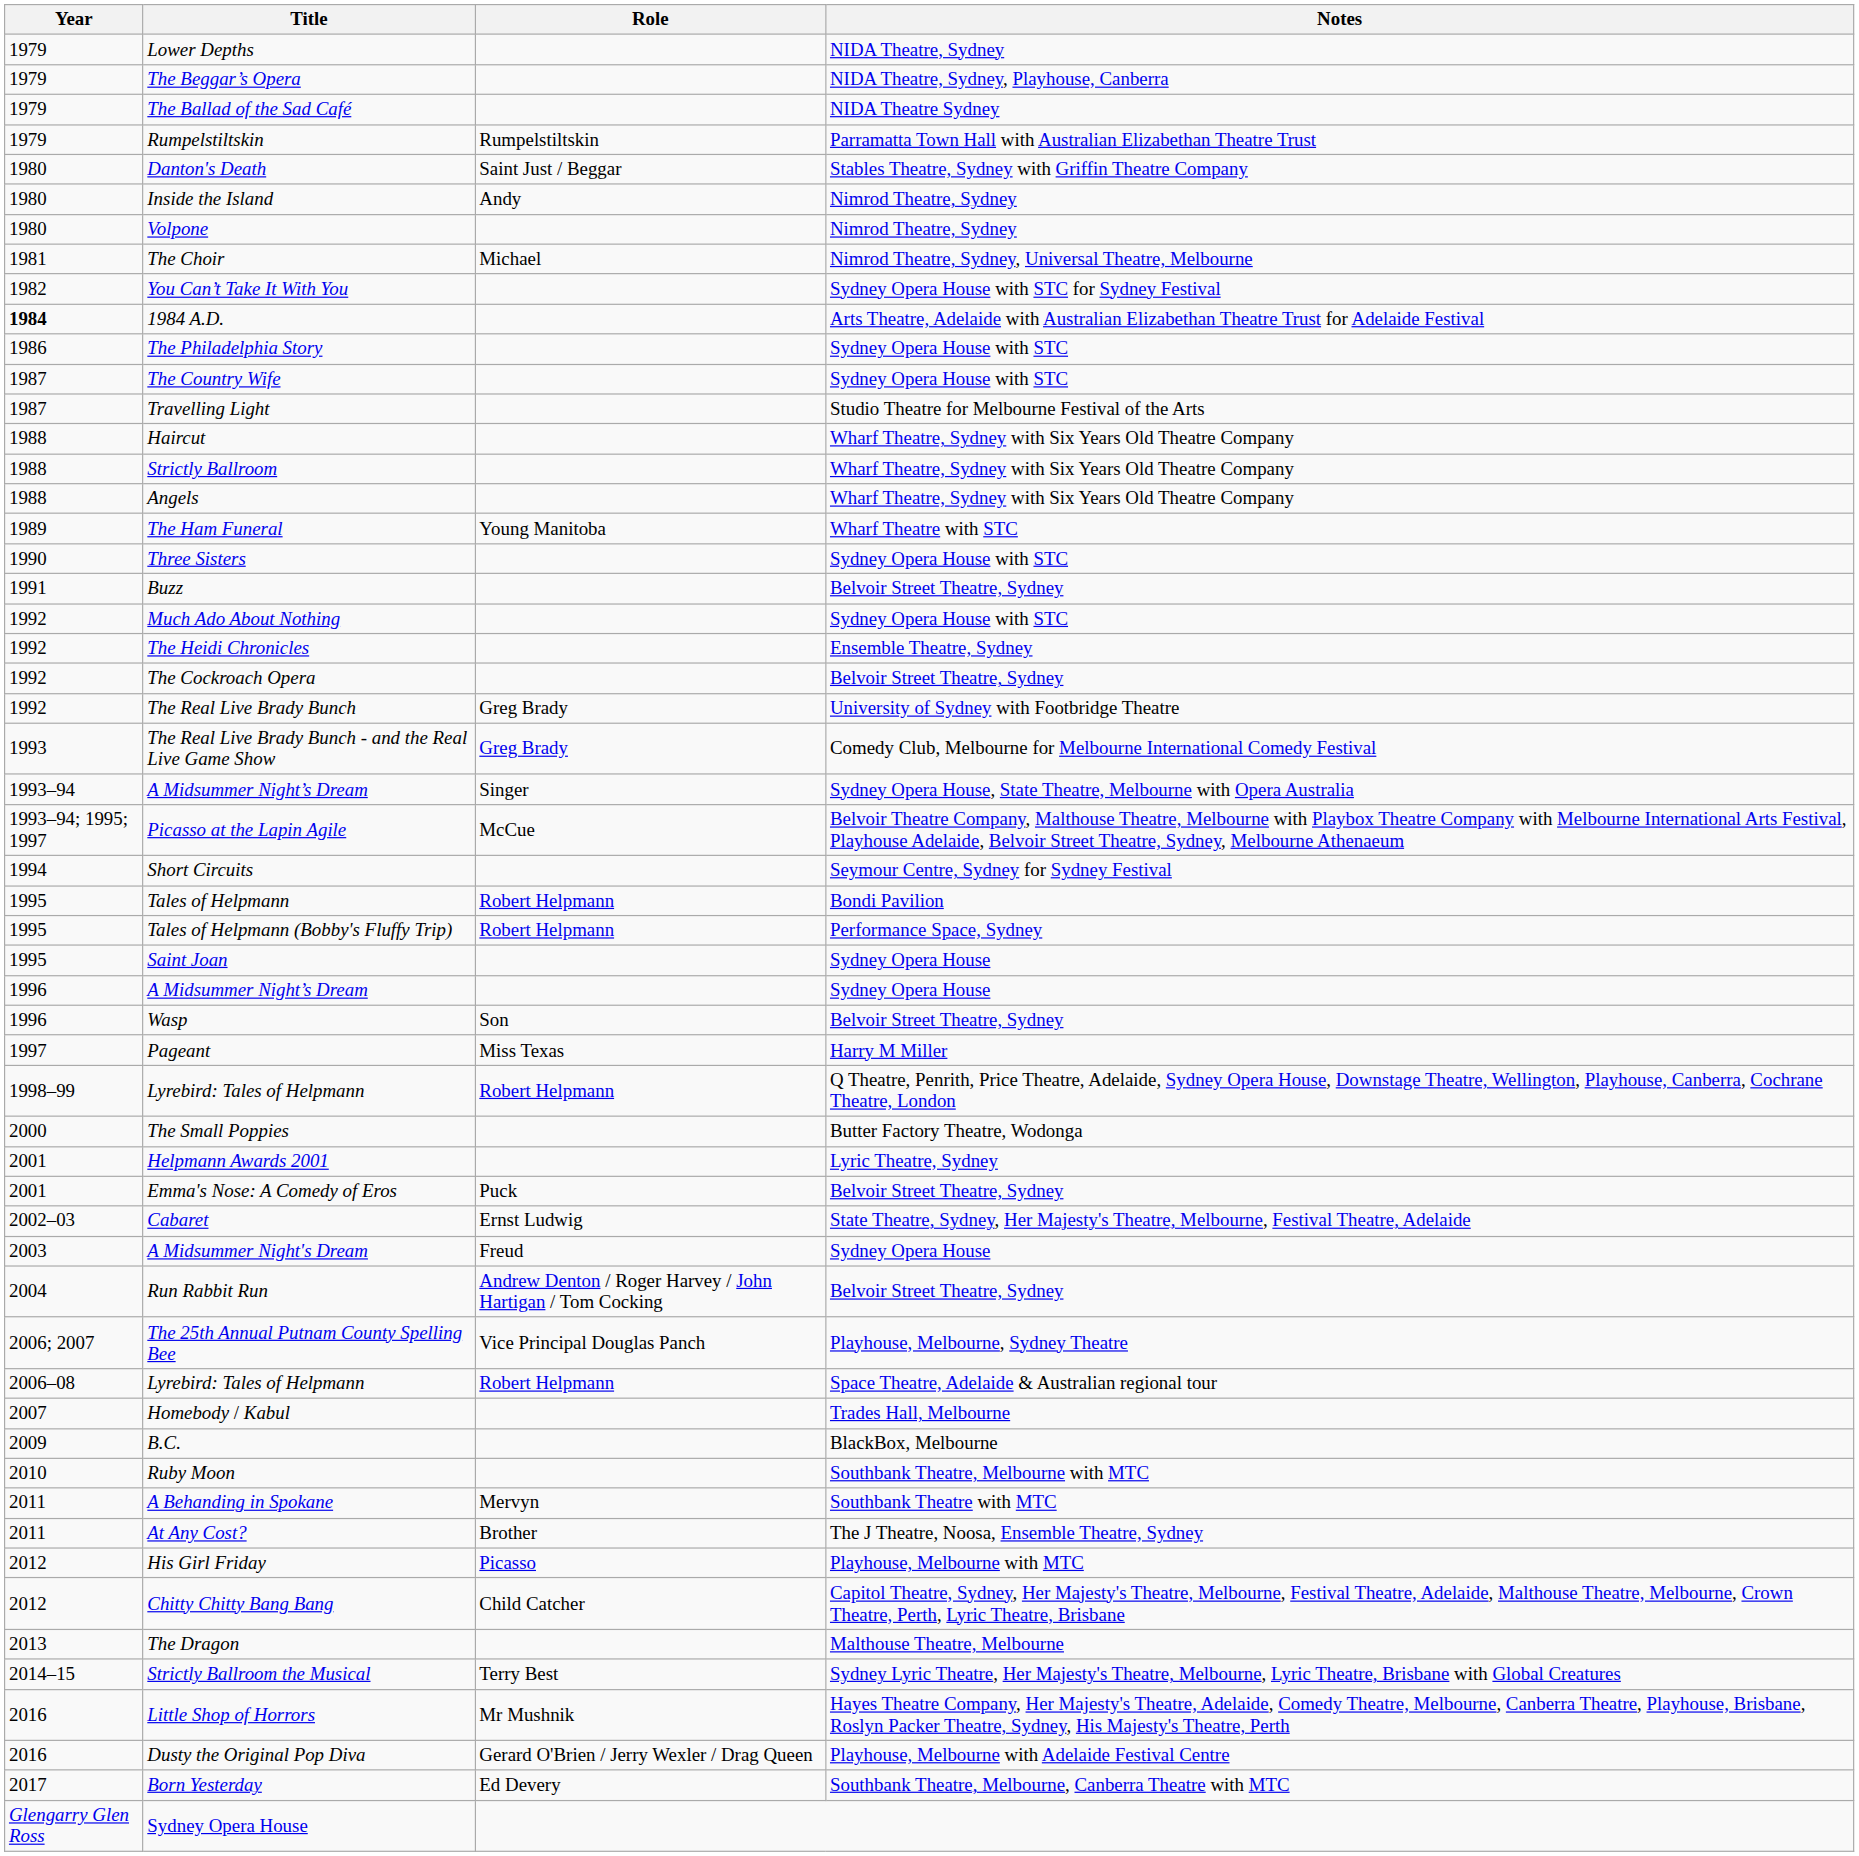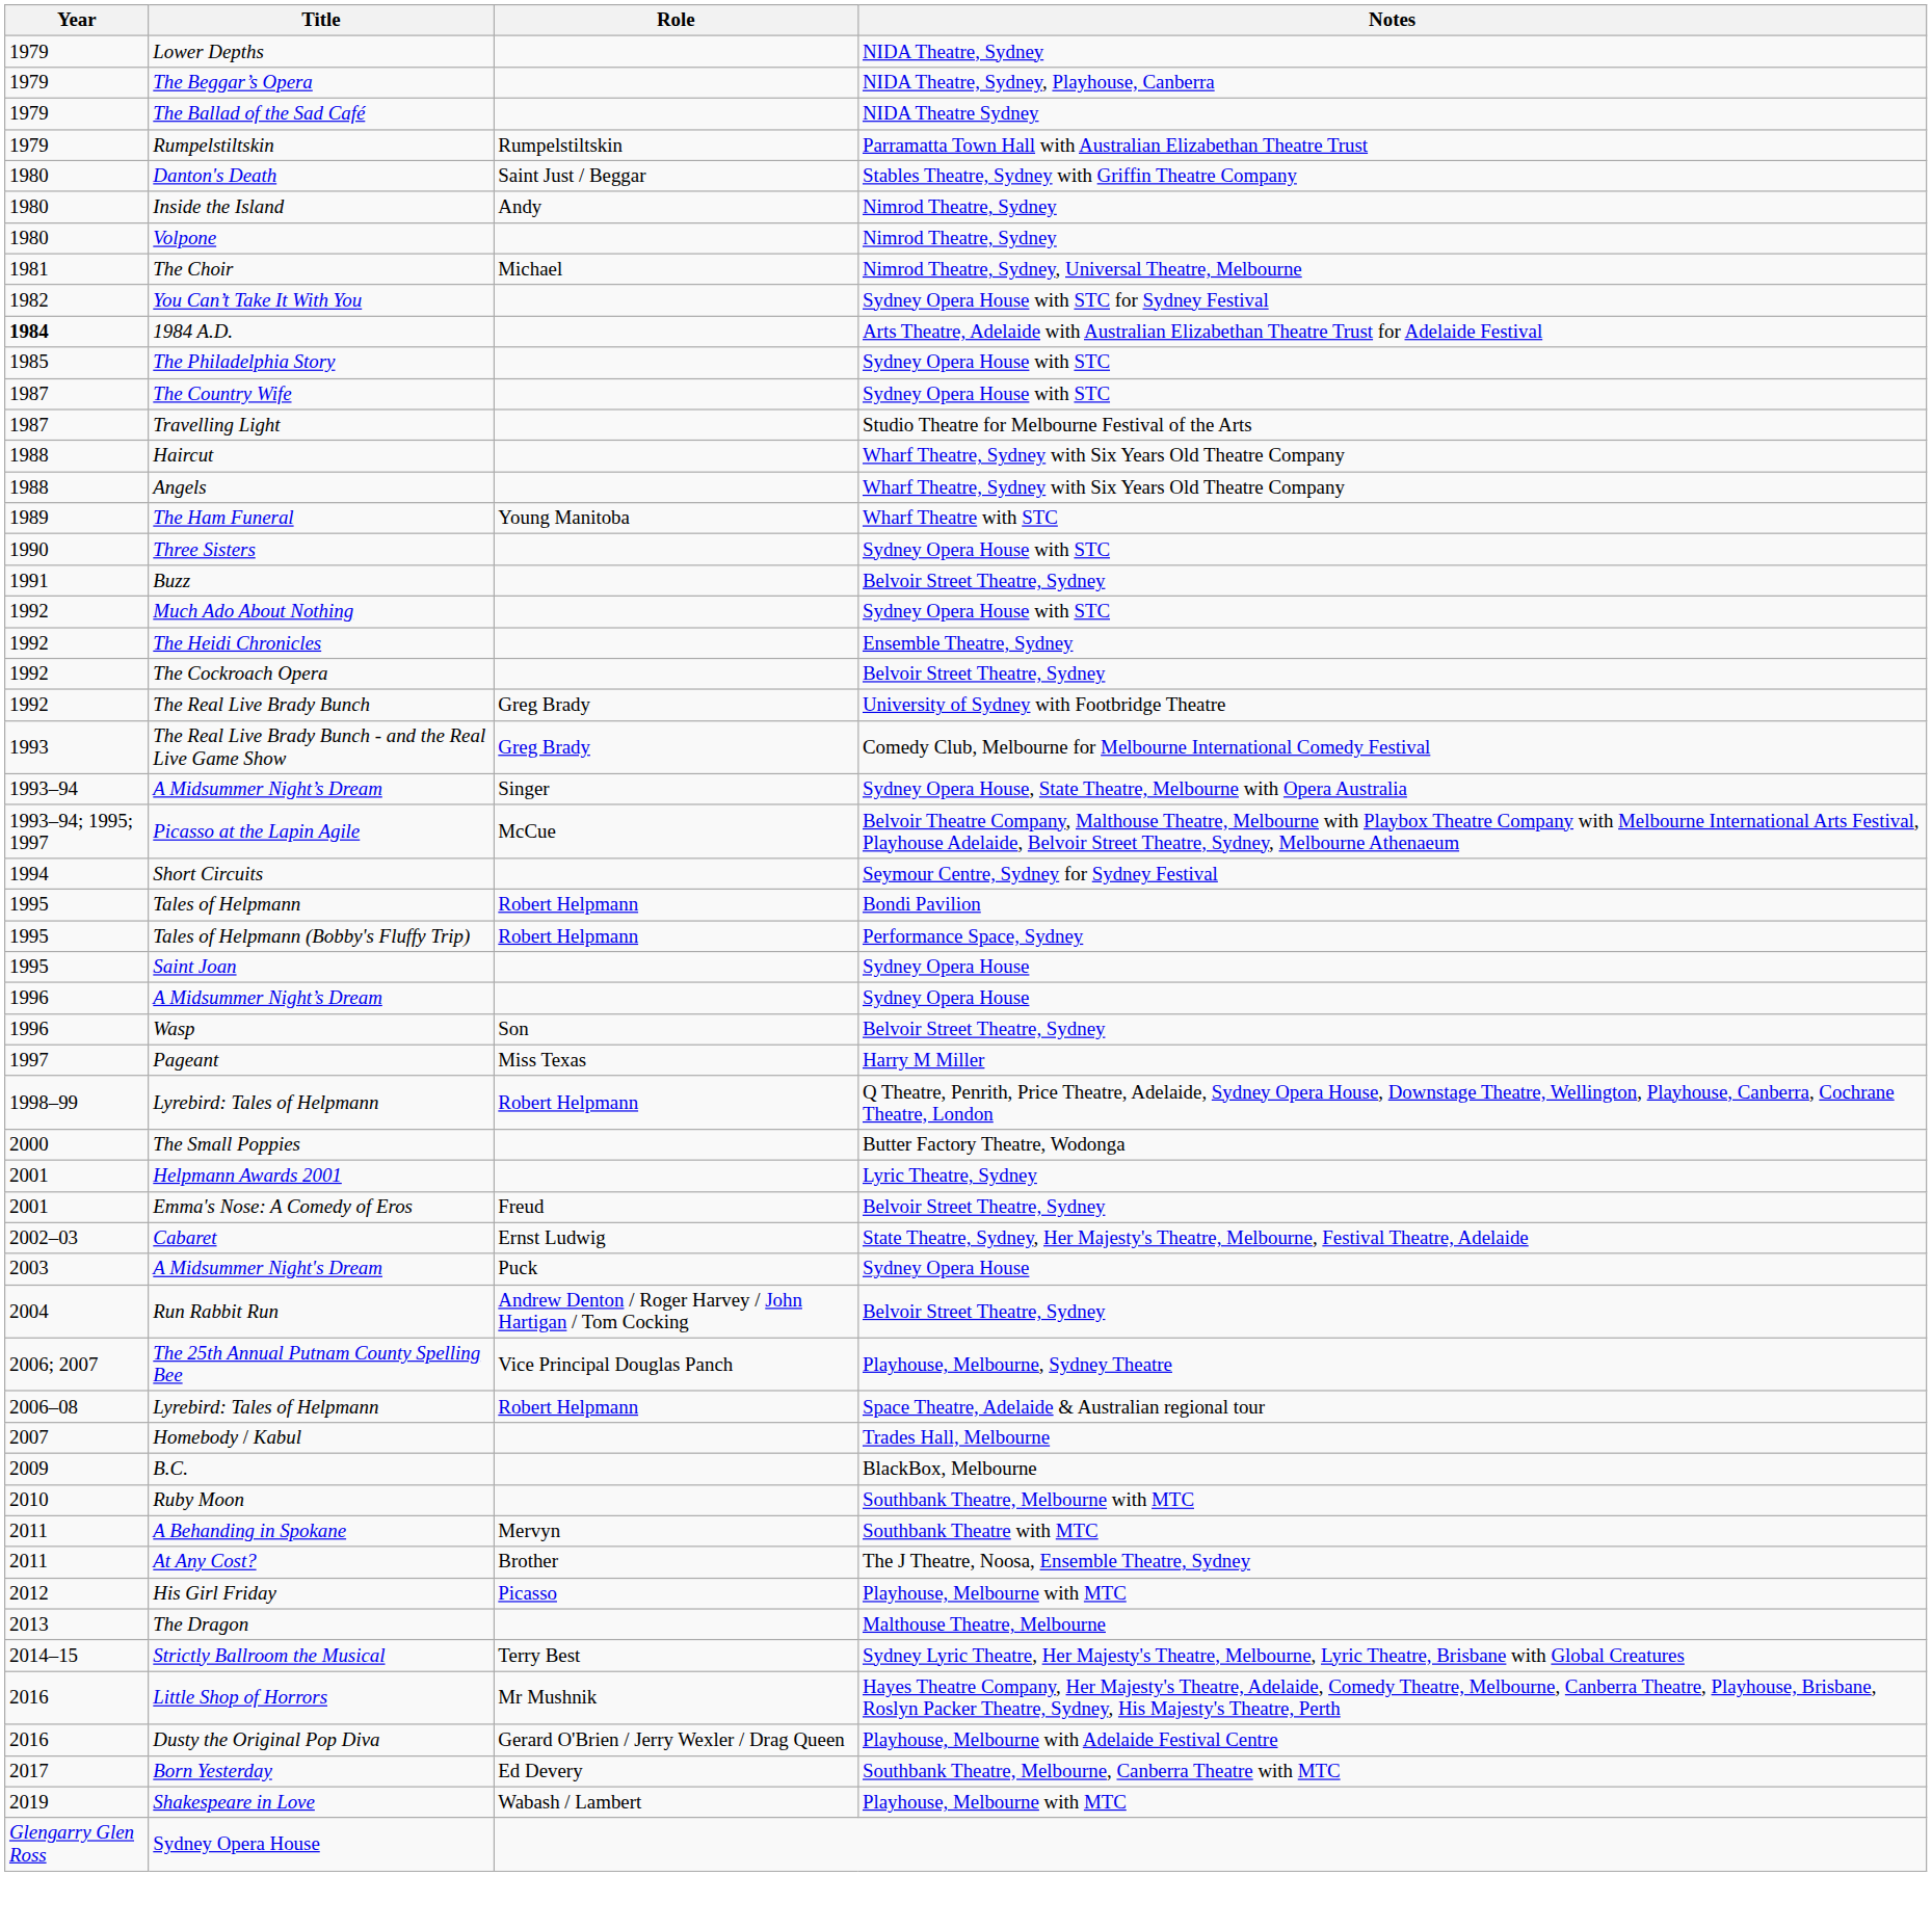The Philadelphia Story | Year: 1986 -> 1985
- row: 1988 | Strictly Ballroom | Wharf Theatre, Sydney with Six Years Old Theatre Company
Emma's Nose: A Comedy of Eros | Role: Puck -> Freud
A Midsummer Night's Dream | Role: Freud -> Puck
- row: 2012 | Chitty Chitty Bang Bang | Child Catcher | Capitol Theatre, Sydney, Her Majesty's Theatre, Melbourne, Festival Theatre, Adelaide, Malthouse Theatre, Melbourne, Crown Theatre, Perth, Lyric Theatre, Brisbane
+ row: 2019 | Shakespeare in Love | Wabash / Lambert | Playhouse, Melbourne with MTC
